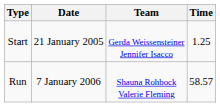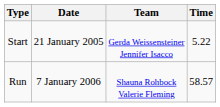Start | Time: 1.25 -> 5.22
